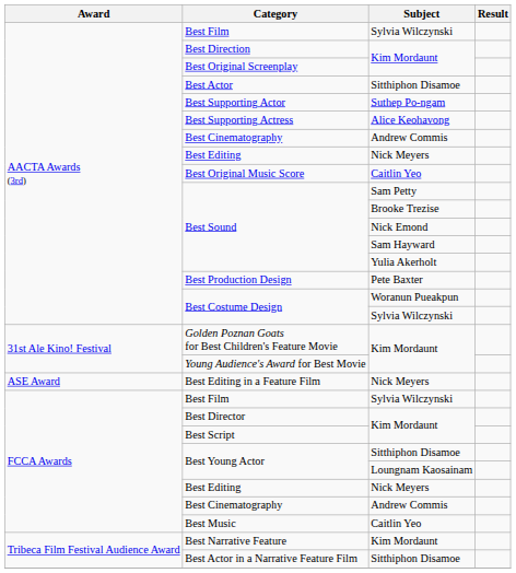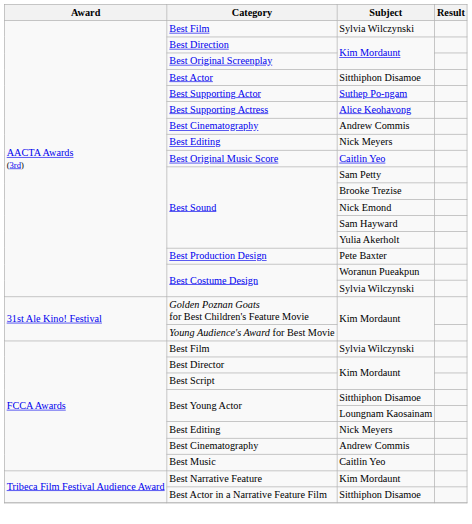- row: ASE Award | Best Editing in a Feature Film | Nick Meyers
